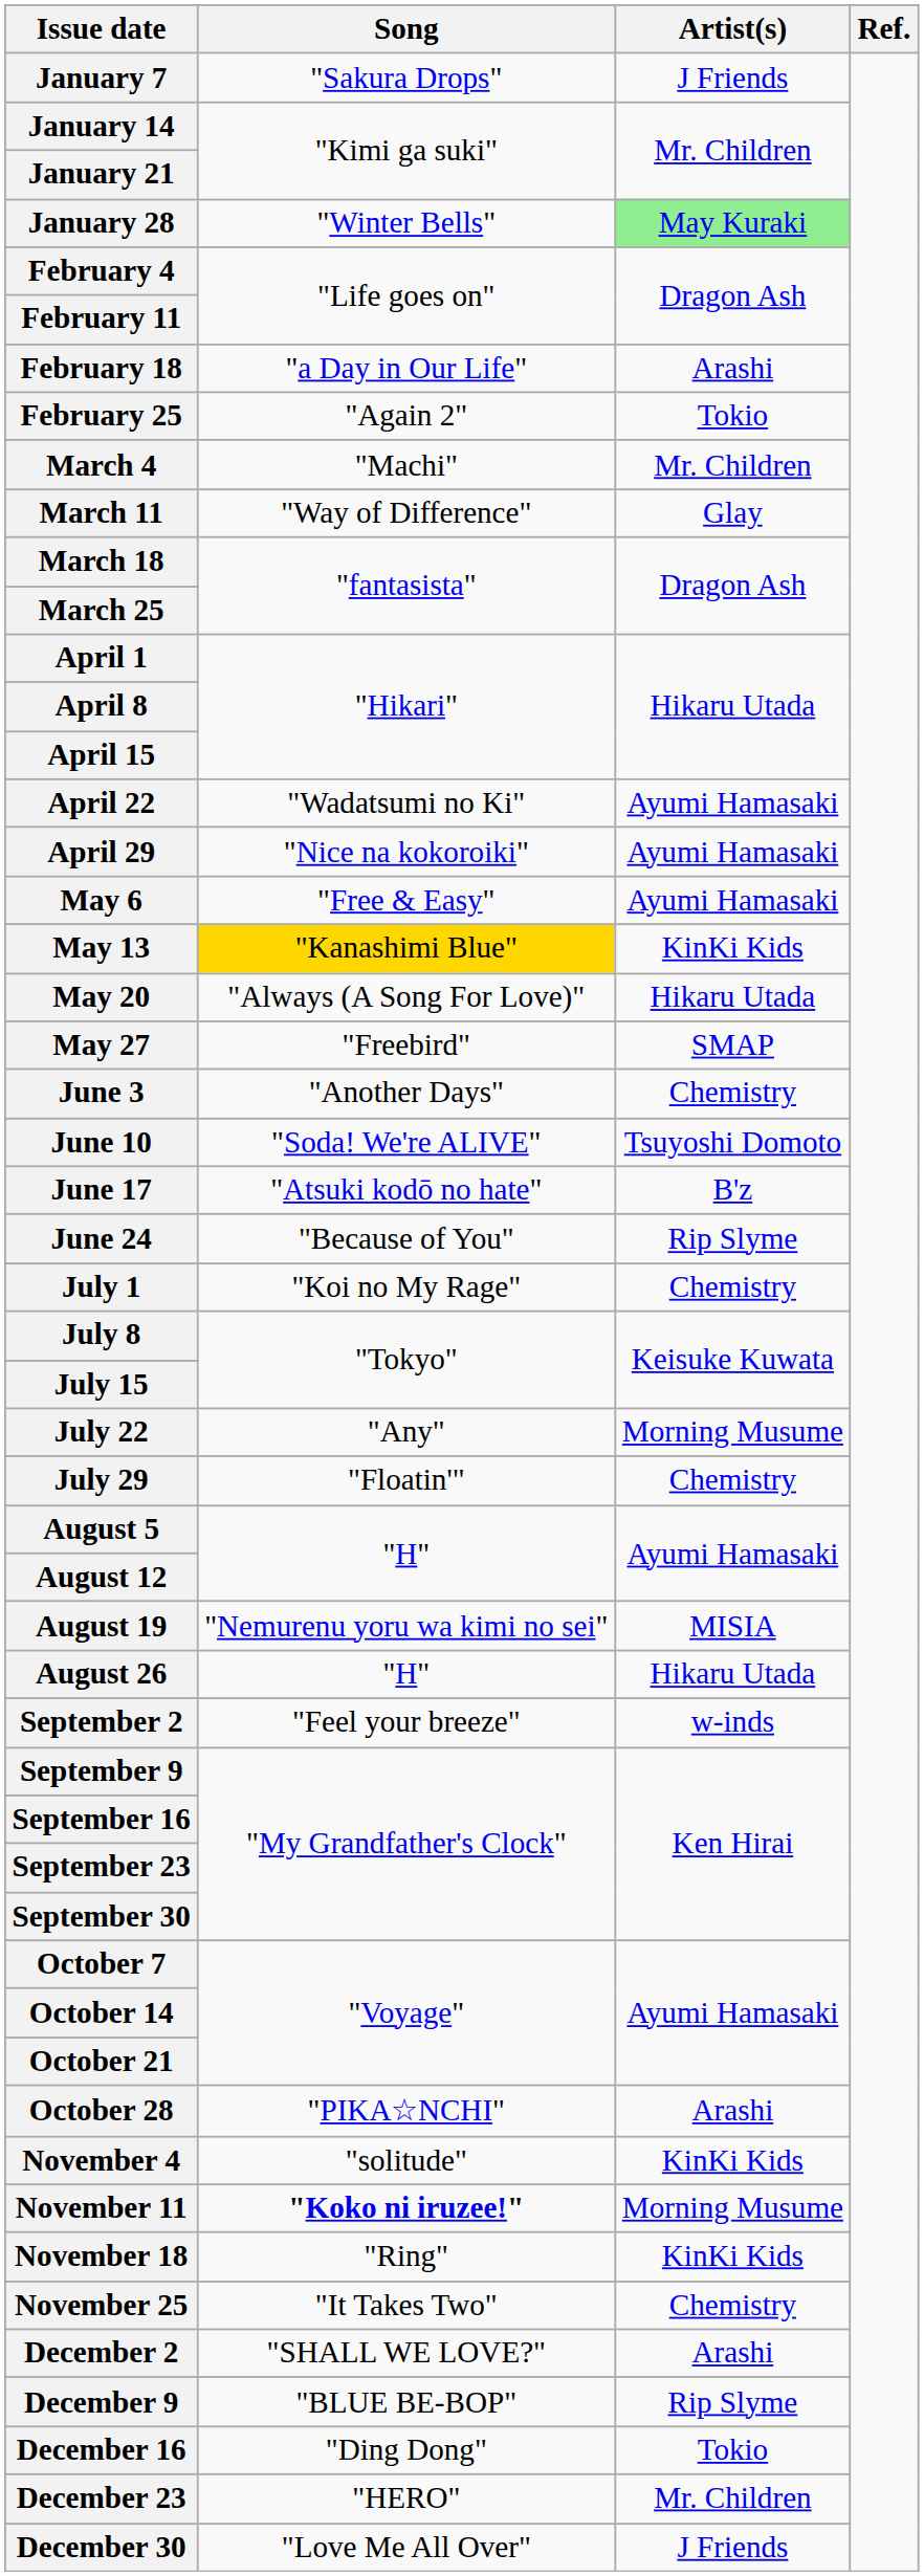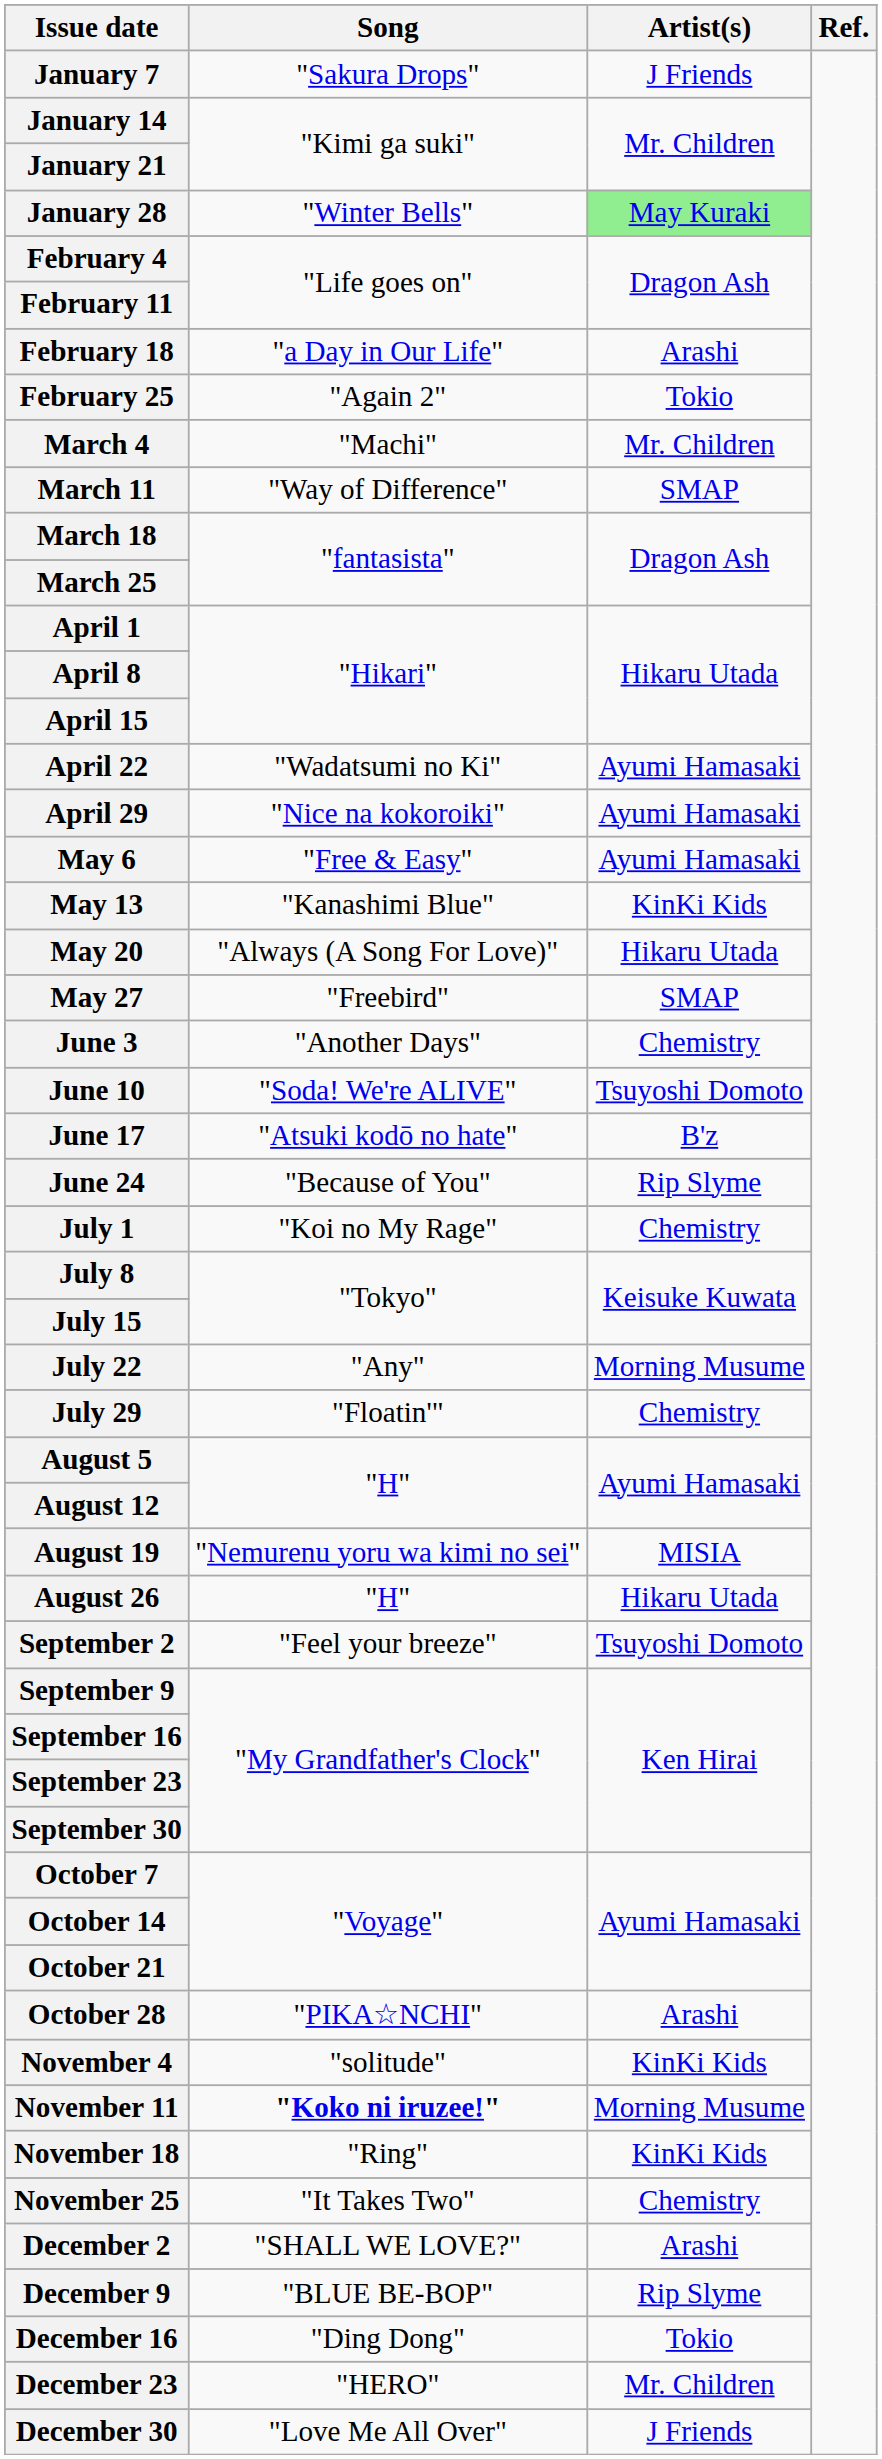March 11 | Artist(s): Glay -> SMAP
May 13 | Song: gold background -> no background
September 2 | Artist(s): w-inds -> Tsuyoshi Domoto
